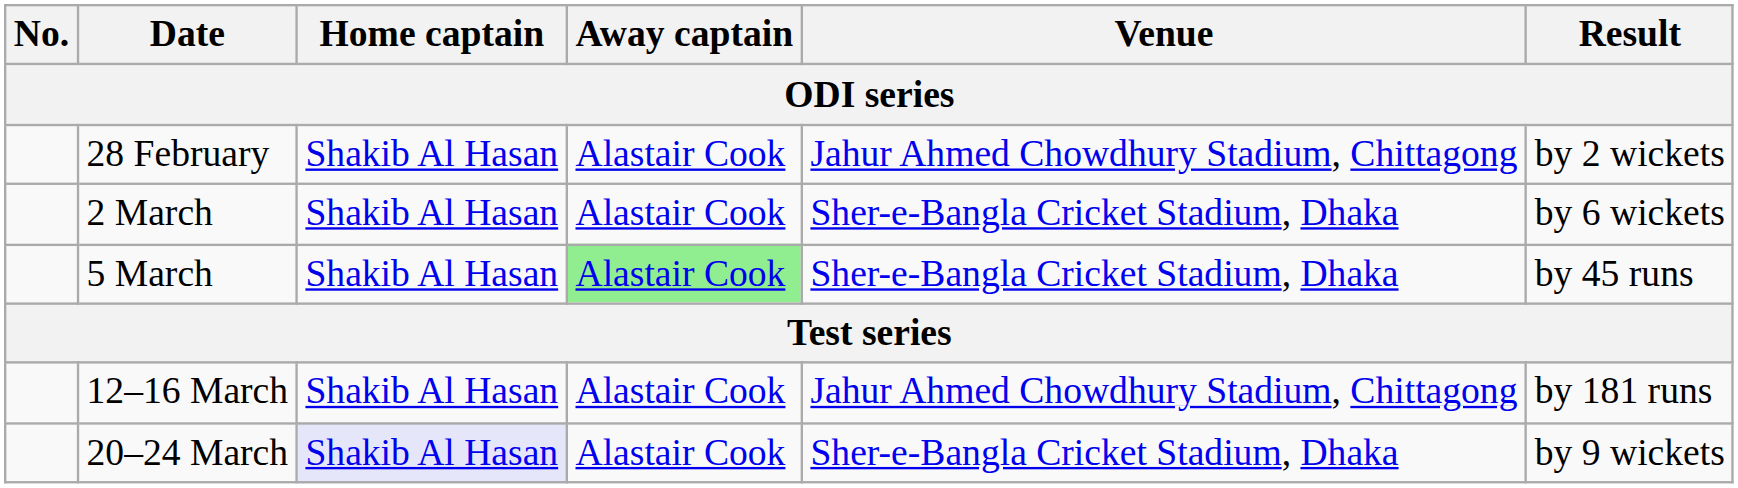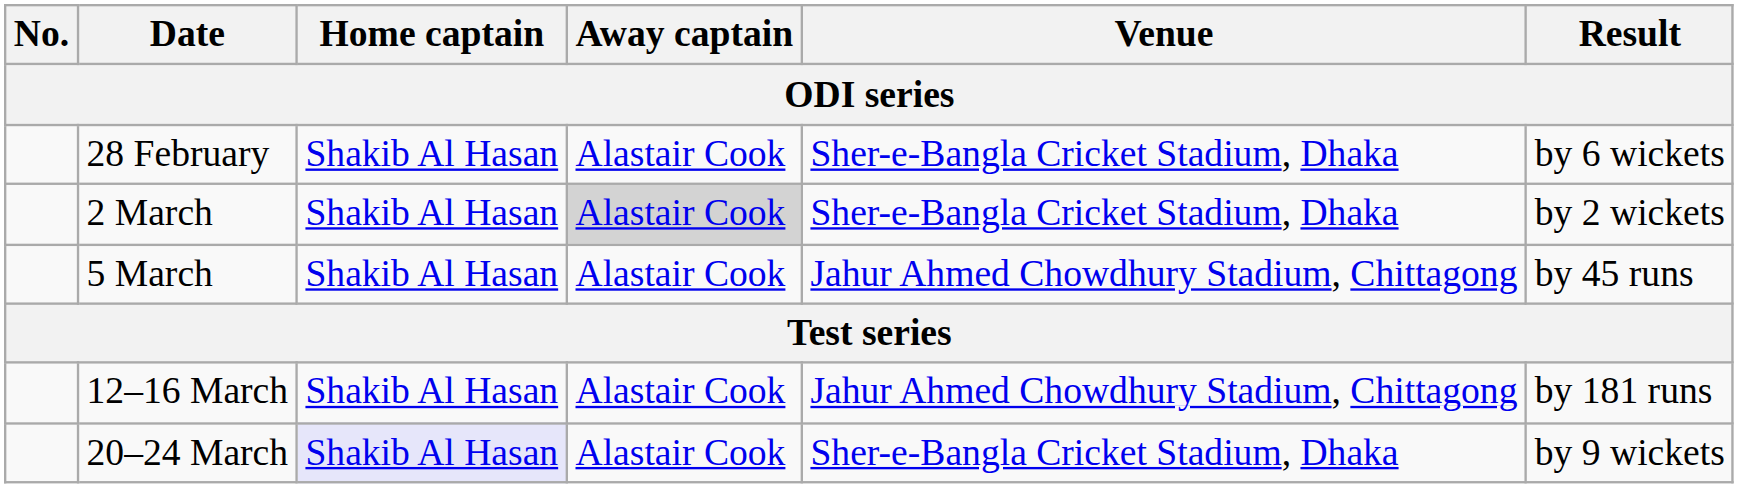28 February | Venue: Jahur Ahmed Chowdhury Stadium, Chittagong -> Sher-e-Bangla Cricket Stadium, Dhaka
28 February | Result: by 2 wickets -> by 6 wickets
2 March | Away captain: no background -> lightgrey background
2 March | Result: by 6 wickets -> by 2 wickets
5 March | Away captain: lightgreen background -> no background
5 March | Venue: Sher-e-Bangla Cricket Stadium, Dhaka -> Jahur Ahmed Chowdhury Stadium, Chittagong
